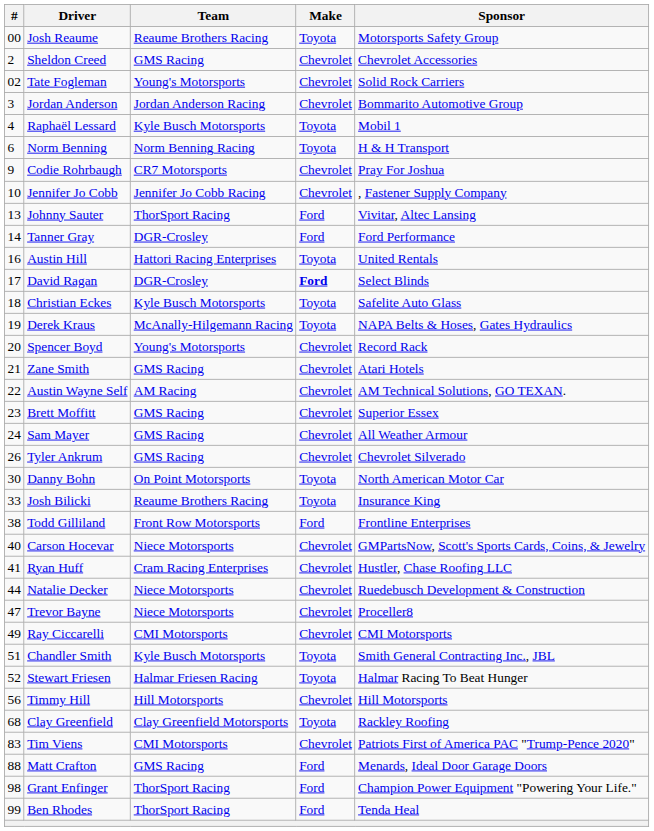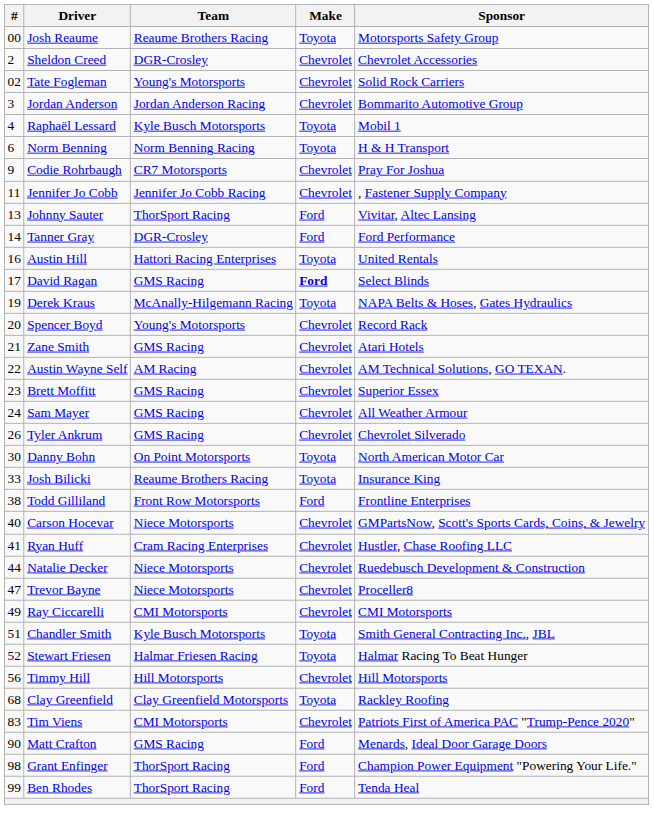Sheldon Creed | Team: GMS Racing -> DGR-Crosley
Jennifer Jo Cobb | #: 10 -> 11
David Ragan | Team: DGR-Crosley -> GMS Racing
- row: 18 | Christian Eckes | Kyle Busch Motorsports | Toyota | Safelite Auto Glass
Matt Crafton | #: 88 -> 90
